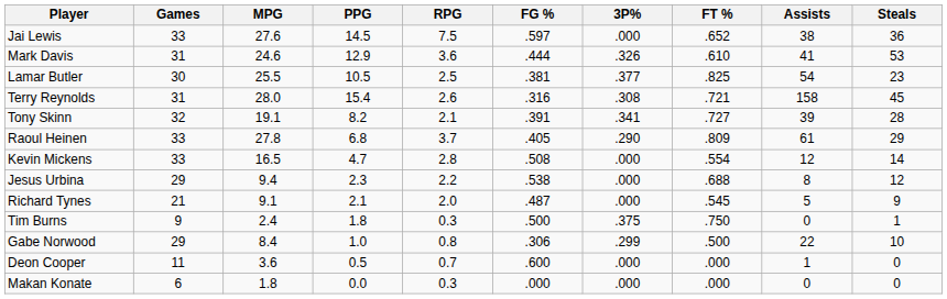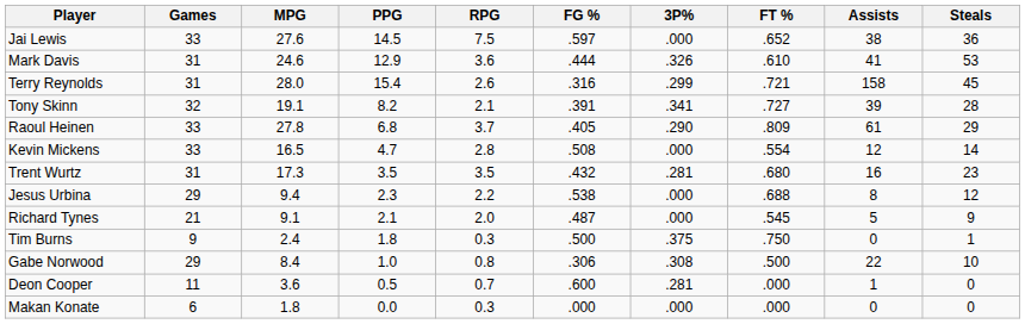- row: Lamar Butler | 30 | 25.5 | 10.5 | 2.5 | .381 | .377 | .825 | 54 | 23
Terry Reynolds | 3P%: .308 -> .299
+ row: Trent Wurtz | 31 | 17.3 | 3.5 | 3.5 | .432 | .281 | .680 | 16 | 23
Gabe Norwood | 3P%: .299 -> .308
Deon Cooper | 3P%: .000 -> .281
